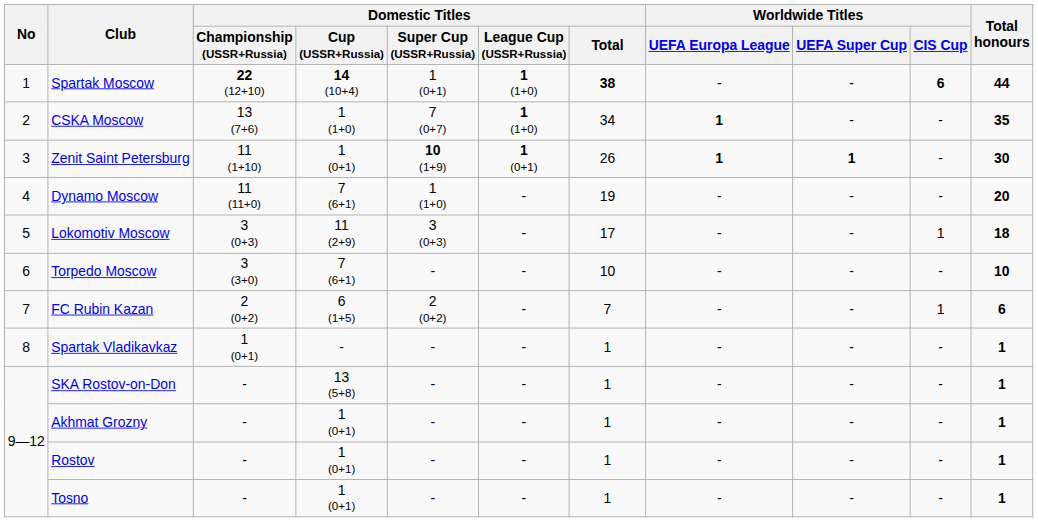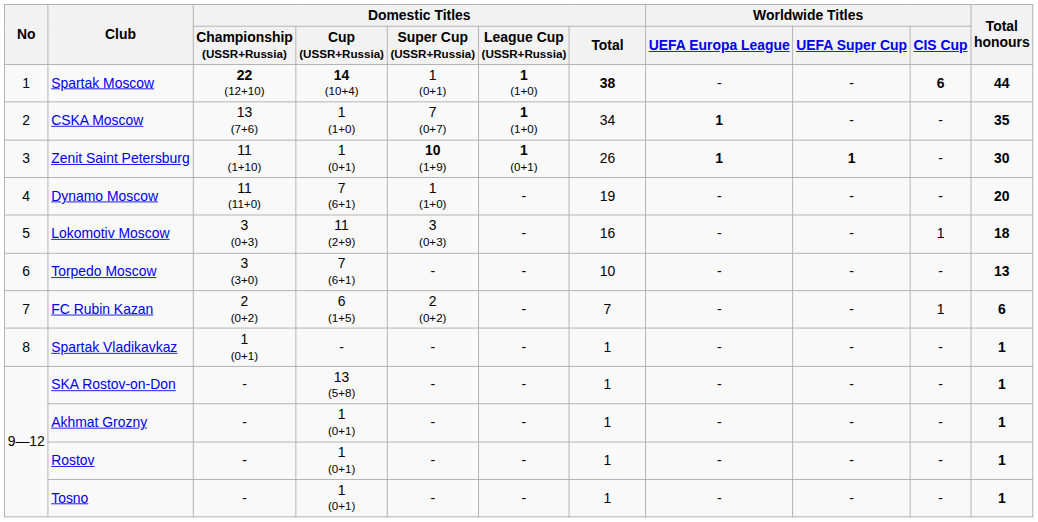Lokomotiv Moscow | Domestic Titles / Total: 17 -> 16
Torpedo Moscow | Total honours: 10 -> 13
